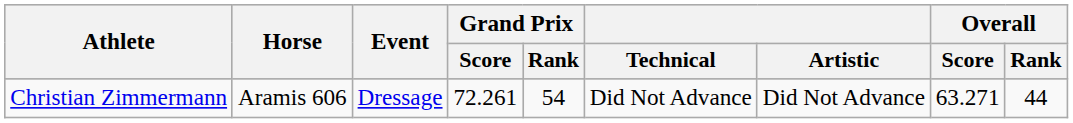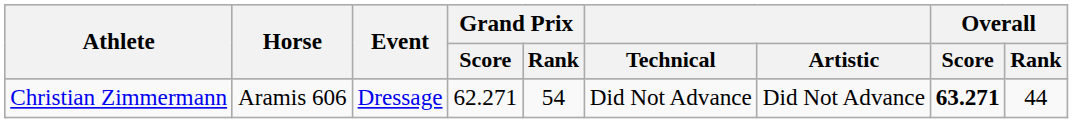Christian Zimmermann | Grand Prix / Score: 72.261 -> 62.271
Christian Zimmermann | Overall / Score: normal -> bold
